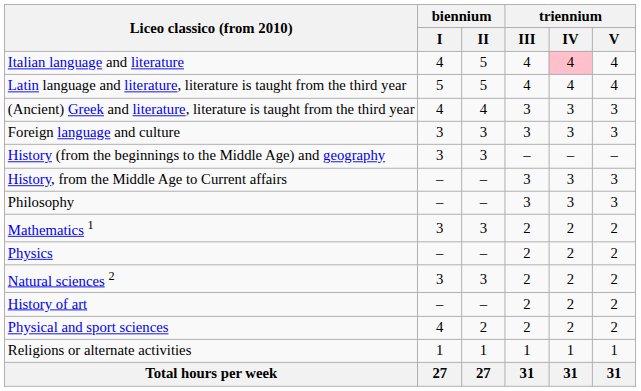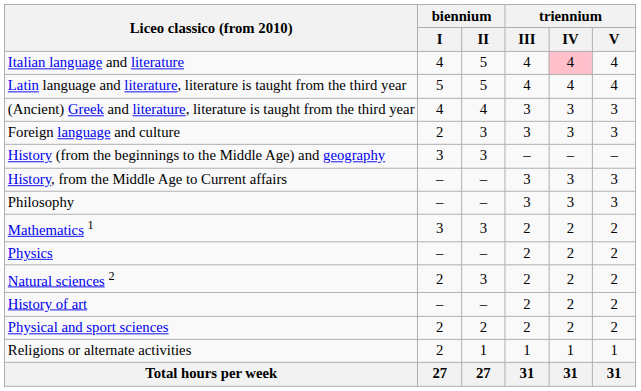Foreign language and culture | biennium / I: 3 -> 2
Natural sciences 2 | biennium / I: 3 -> 2
Physical and sport sciences | biennium / I: 4 -> 2
Religions or alternate activities | biennium / I: 1 -> 2
